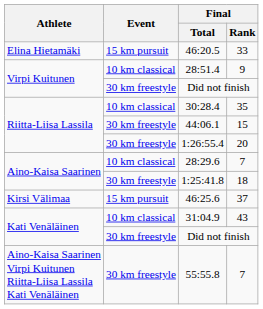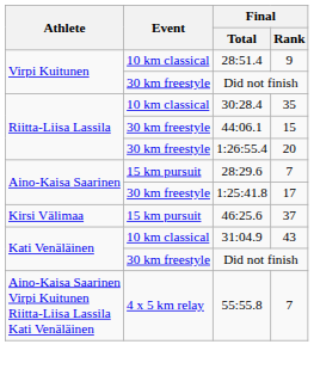- row: Elina Hietamäki | 15 km pursuit | 46:20.5 | 33
28:29.6 | Event: 10 km classical -> 15 km pursuit
1:25:41.8 | Final / Rank: 18 -> 17
55:55.8 | Event: 30 km freestyle -> 4 x 5 km relay
